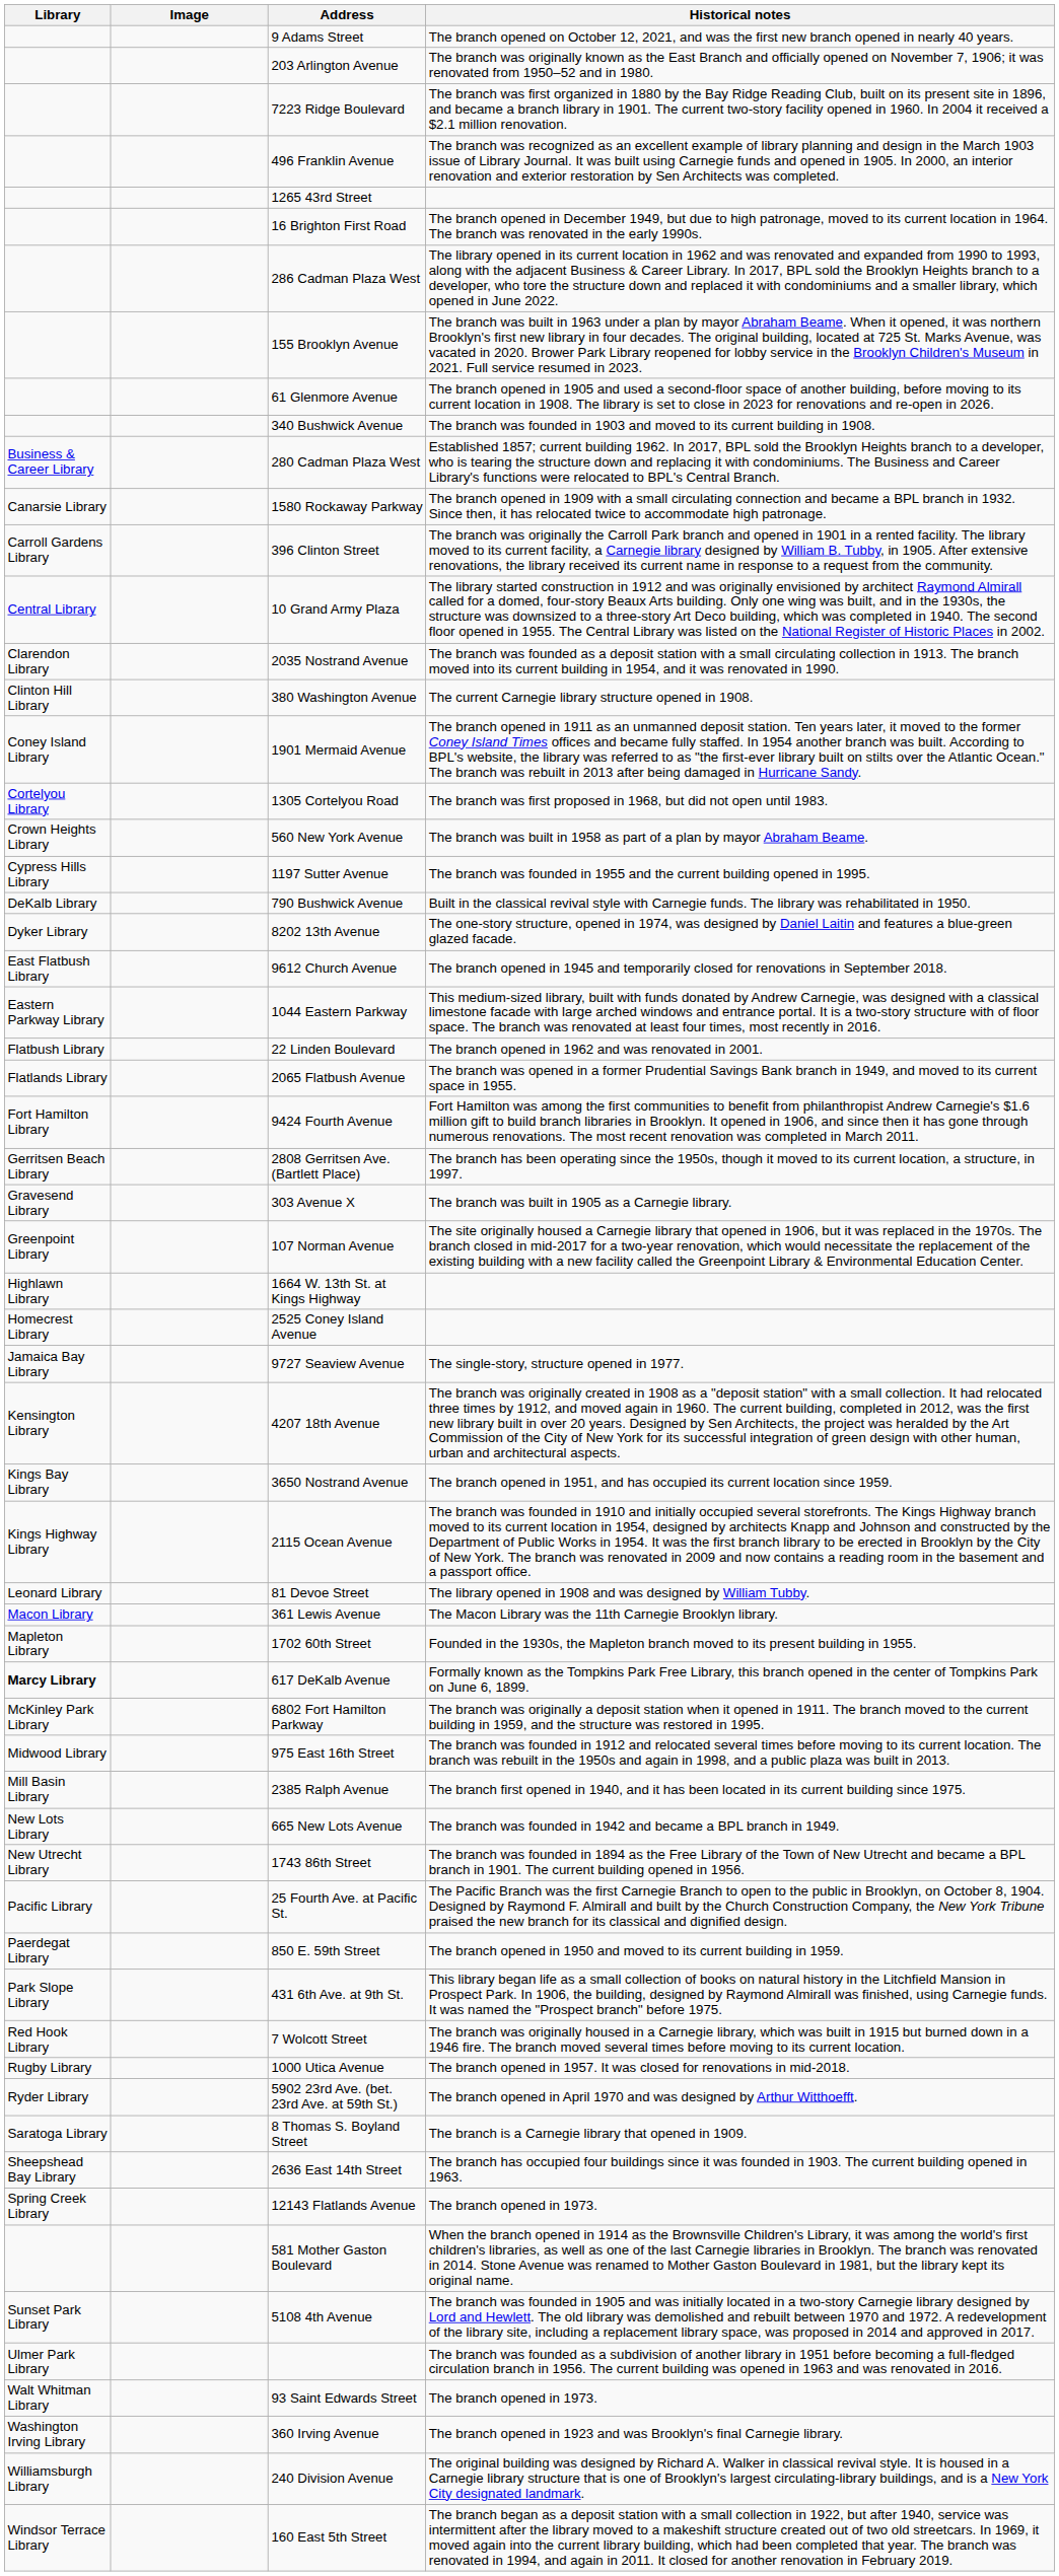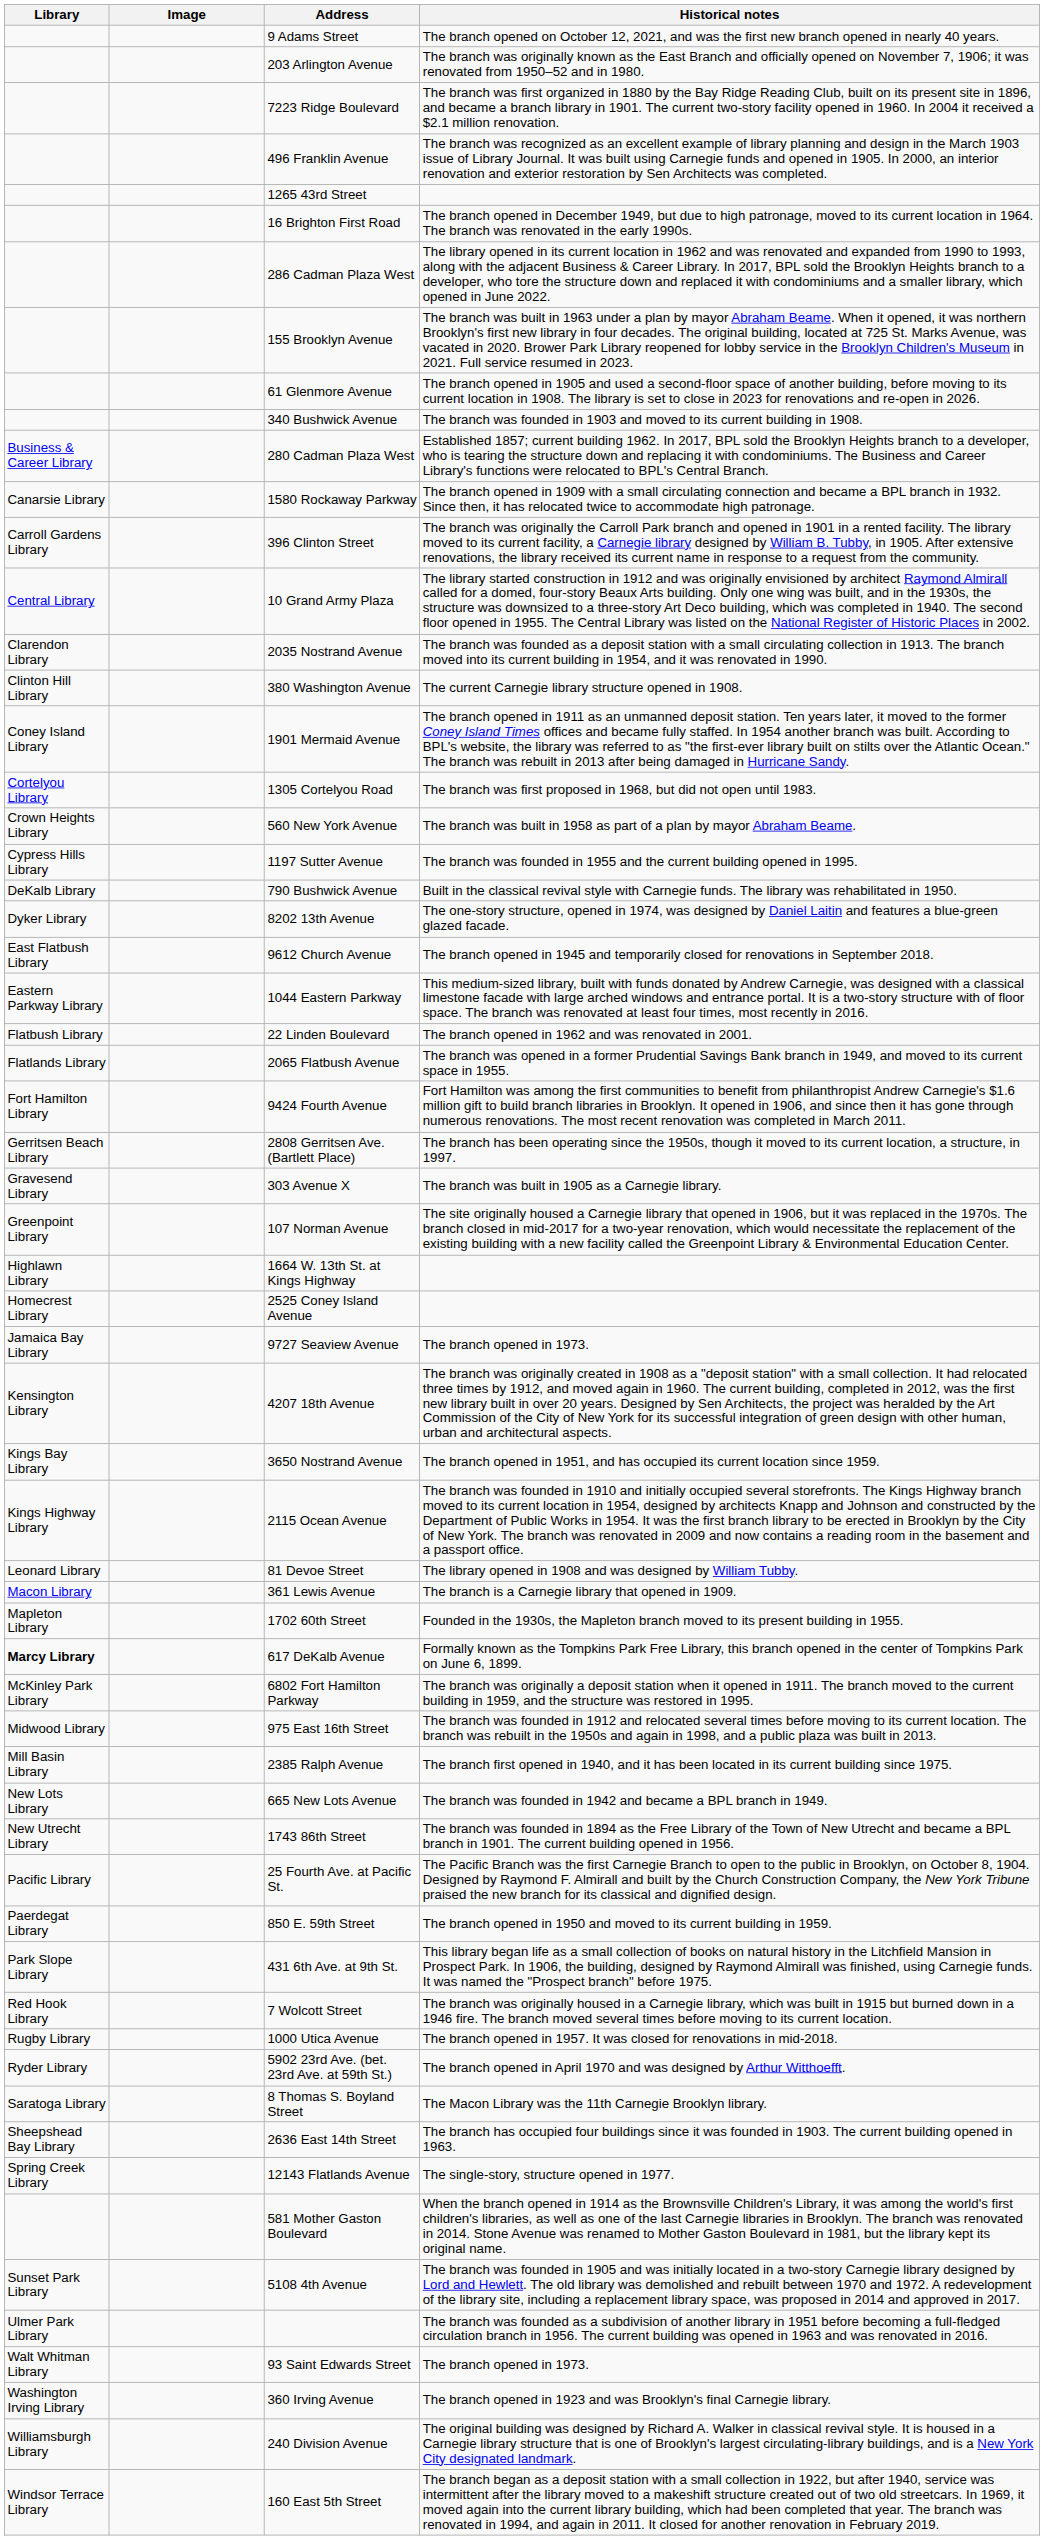9727 Seaview Avenue | Historical notes: The single-story, structure opened in 1977. -> The branch opened in 1973.
361 Lewis Avenue | Historical notes: The Macon Library was the 11th Carnegie Brooklyn library. -> The branch is a Carnegie library that opened in 1909.
8 Thomas S. Boyland Street | Historical notes: The branch is a Carnegie library that opened in 1909. -> The Macon Library was the 11th Carnegie Brooklyn library.
12143 Flatlands Avenue | Historical notes: The branch opened in 1973. -> The single-story, structure opened in 1977.
